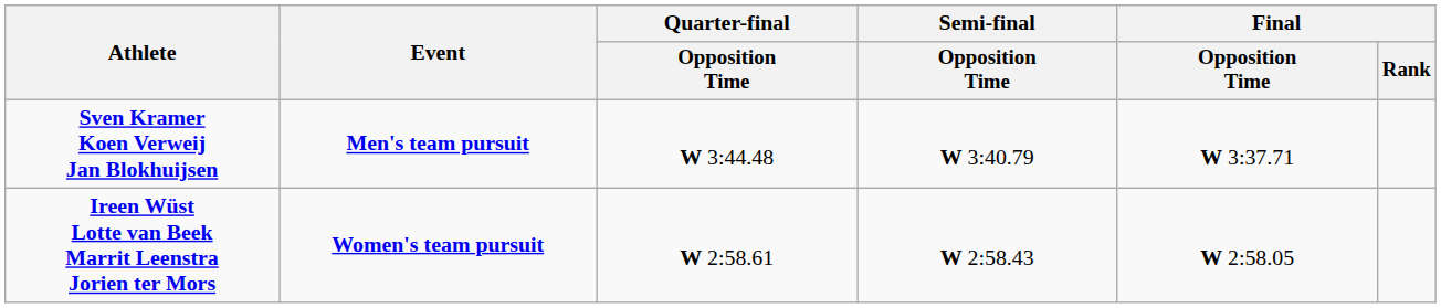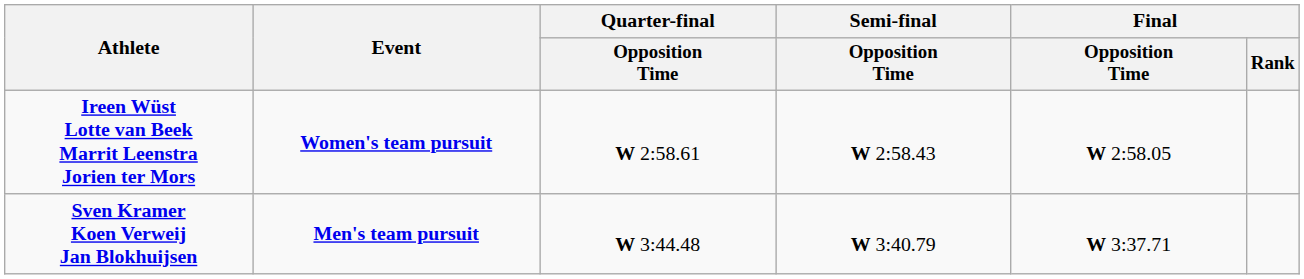rows swapped: Sven Kramer Koen Verweij Jan Blokhuijsen <-> Ireen Wüst Lotte van Beek Marrit Leenstra Jorien ter Mors
